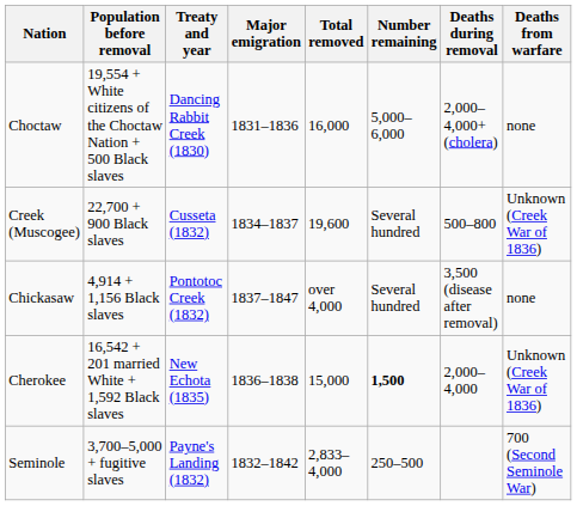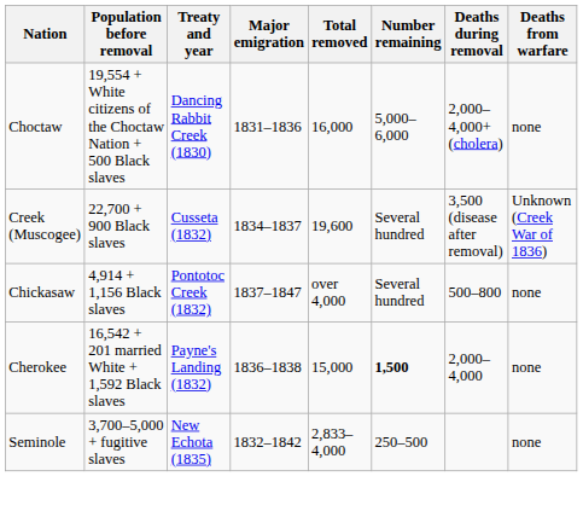Creek (Muscogee) | Deaths during removal: 500–800 -> 3,500 (disease after removal)
Chickasaw | Deaths during removal: 3,500 (disease after removal) -> 500–800
Cherokee | Treaty and year: New Echota (1835) -> Payne's Landing (1832)
Cherokee | Deaths from warfare: Unknown (Creek War of 1836) -> none
Seminole | Treaty and year: Payne's Landing (1832) -> New Echota (1835)
Seminole | Deaths from warfare: 700 (Second Seminole War) -> none
